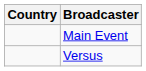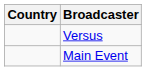rows swapped: Main Event <-> Versus
